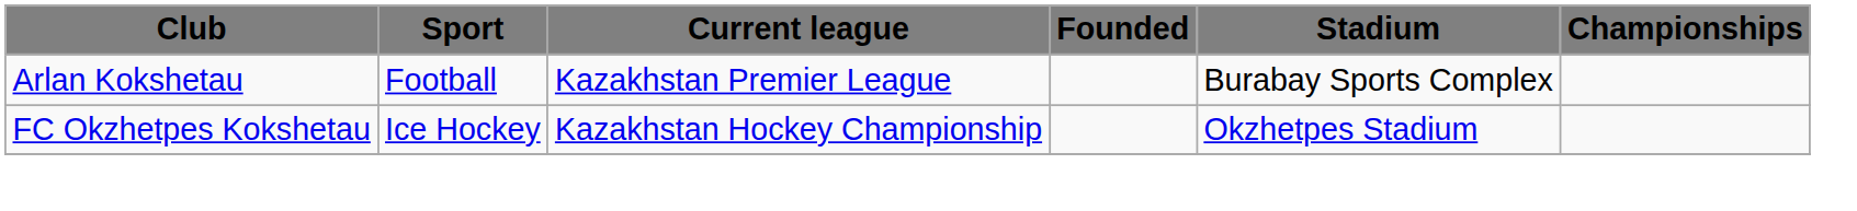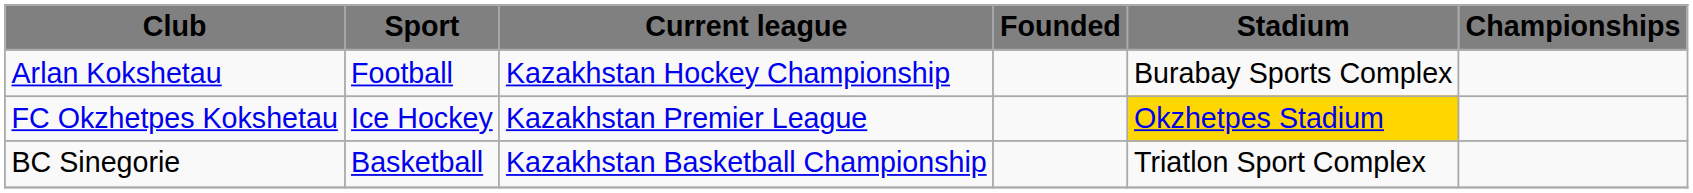Arlan Kokshetau | Current league: Kazakhstan Premier League -> Kazakhstan Hockey Championship
FC Okzhetpes Kokshetau | Current league: Kazakhstan Hockey Championship -> Kazakhstan Premier League
FC Okzhetpes Kokshetau | Stadium: no background -> gold background
+ row: BC Sinegorie | Basketball | Kazakhstan Basketball Championship | Triatlon Sport Complex
